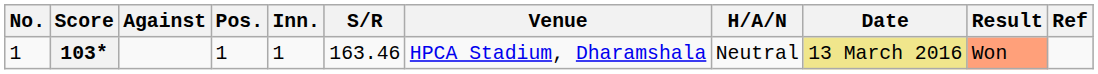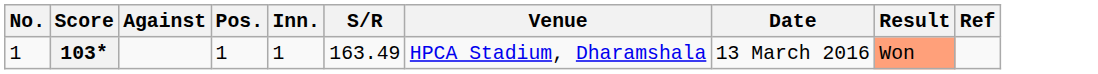- column: H/A/N | Neutral
103* | S/R: 163.46 -> 163.49
103* | Date: khaki background -> no background
